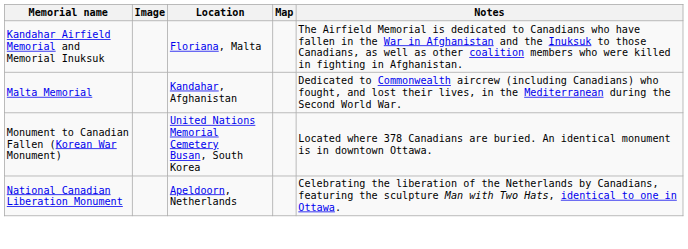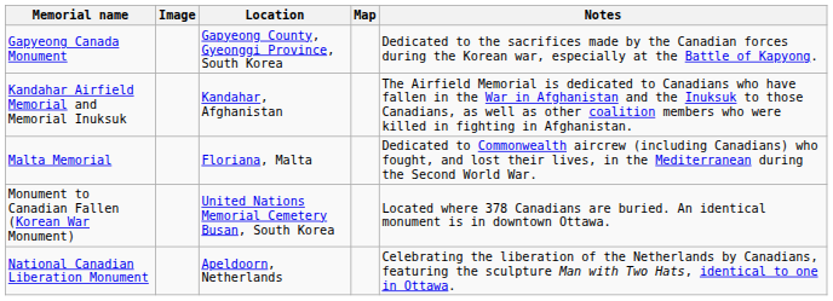+ row: Gapyeong Canada Monument | Gapyeong County, Gyeonggi Province, South Korea | Dedicated to the sacrifices made by the Canadian forces during the Korean war, especially at the Battle of Kapyong.
Kandahar Airfield Memorial and Memorial Inuksuk | Location: Floriana, Malta -> Kandahar, Afghanistan
Malta Memorial | Location: Kandahar, Afghanistan -> Floriana, Malta
